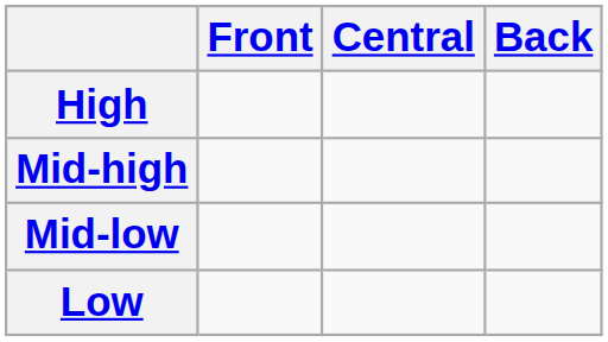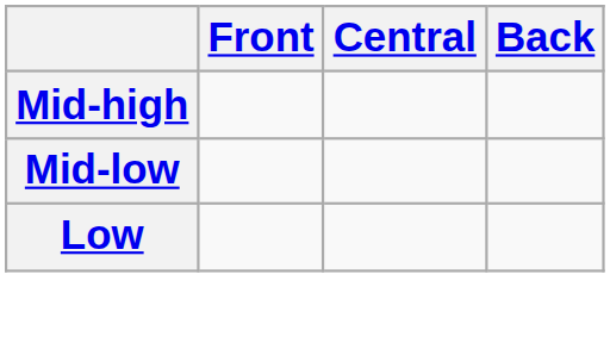- row: High
